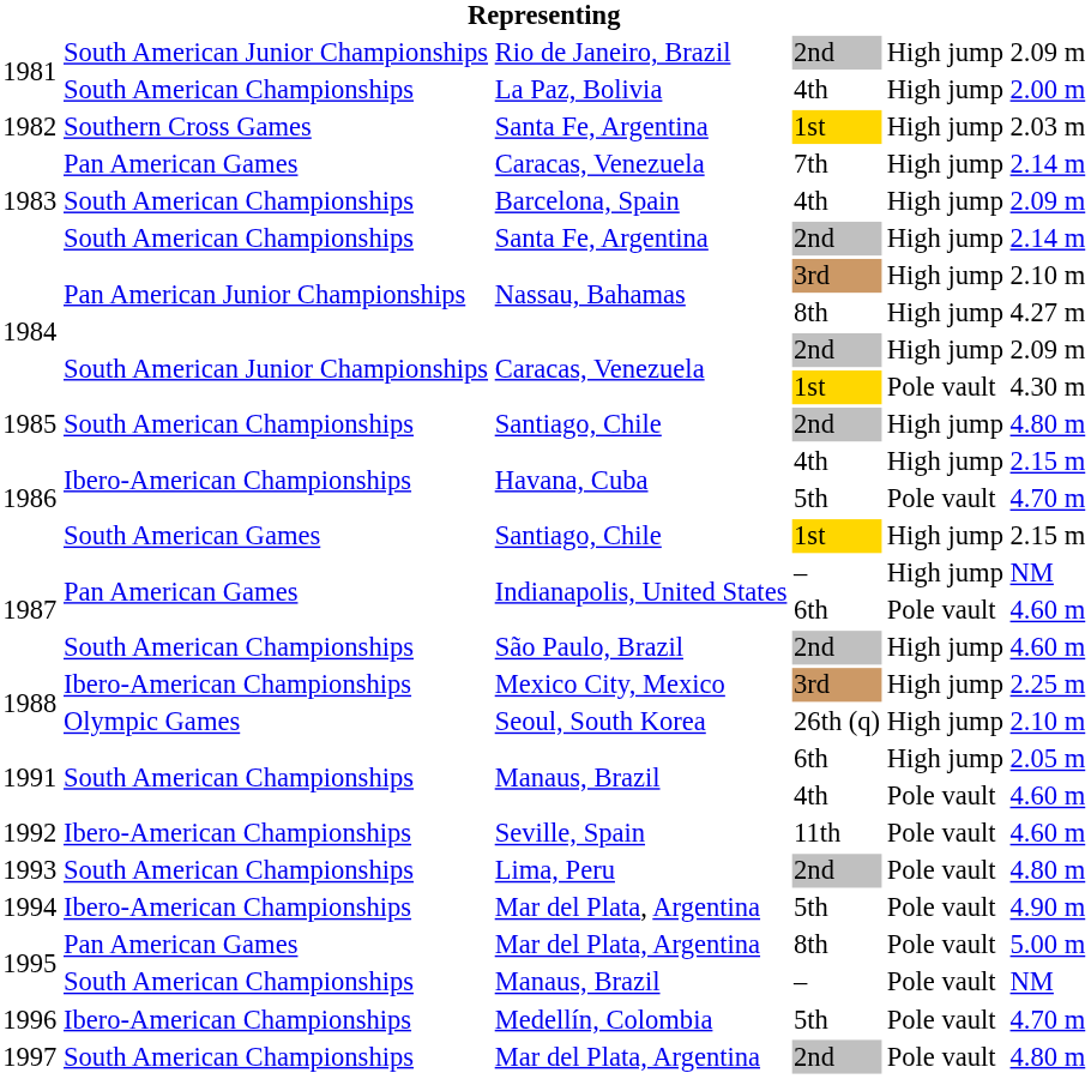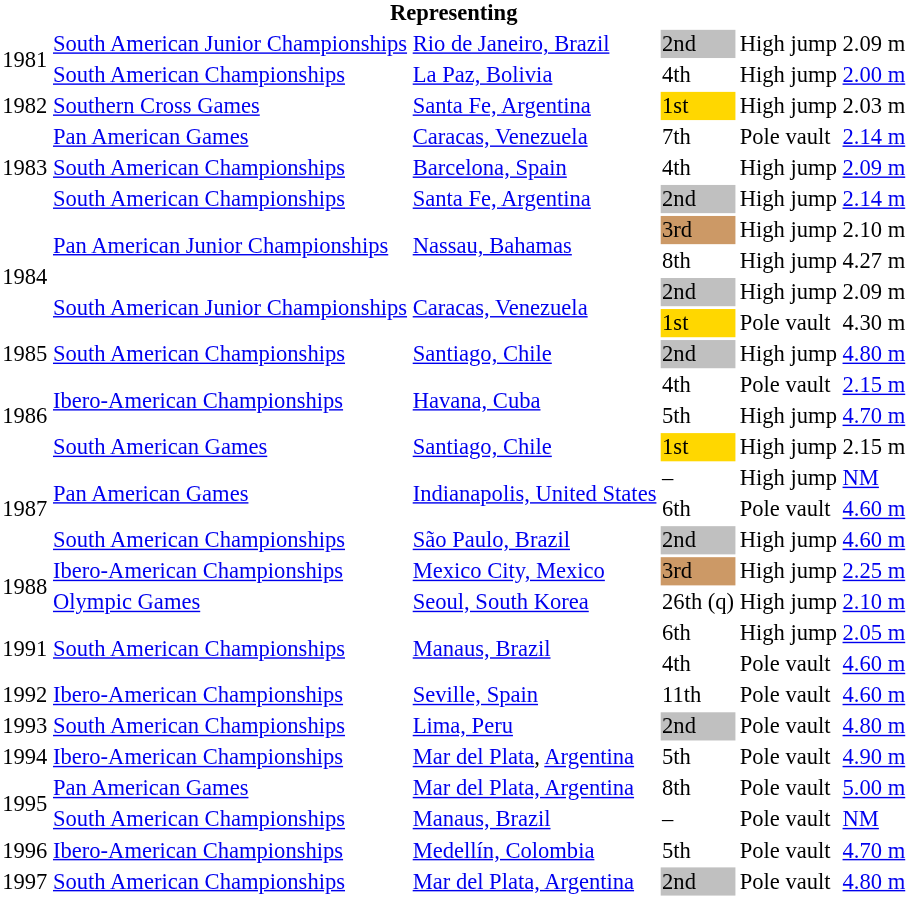Caracas, Venezuela / 7th | column 5: High jump -> Pole vault
Havana, Cuba / 4th | column 5: High jump -> Pole vault
Havana, Cuba / 5th | column 5: Pole vault -> High jump
